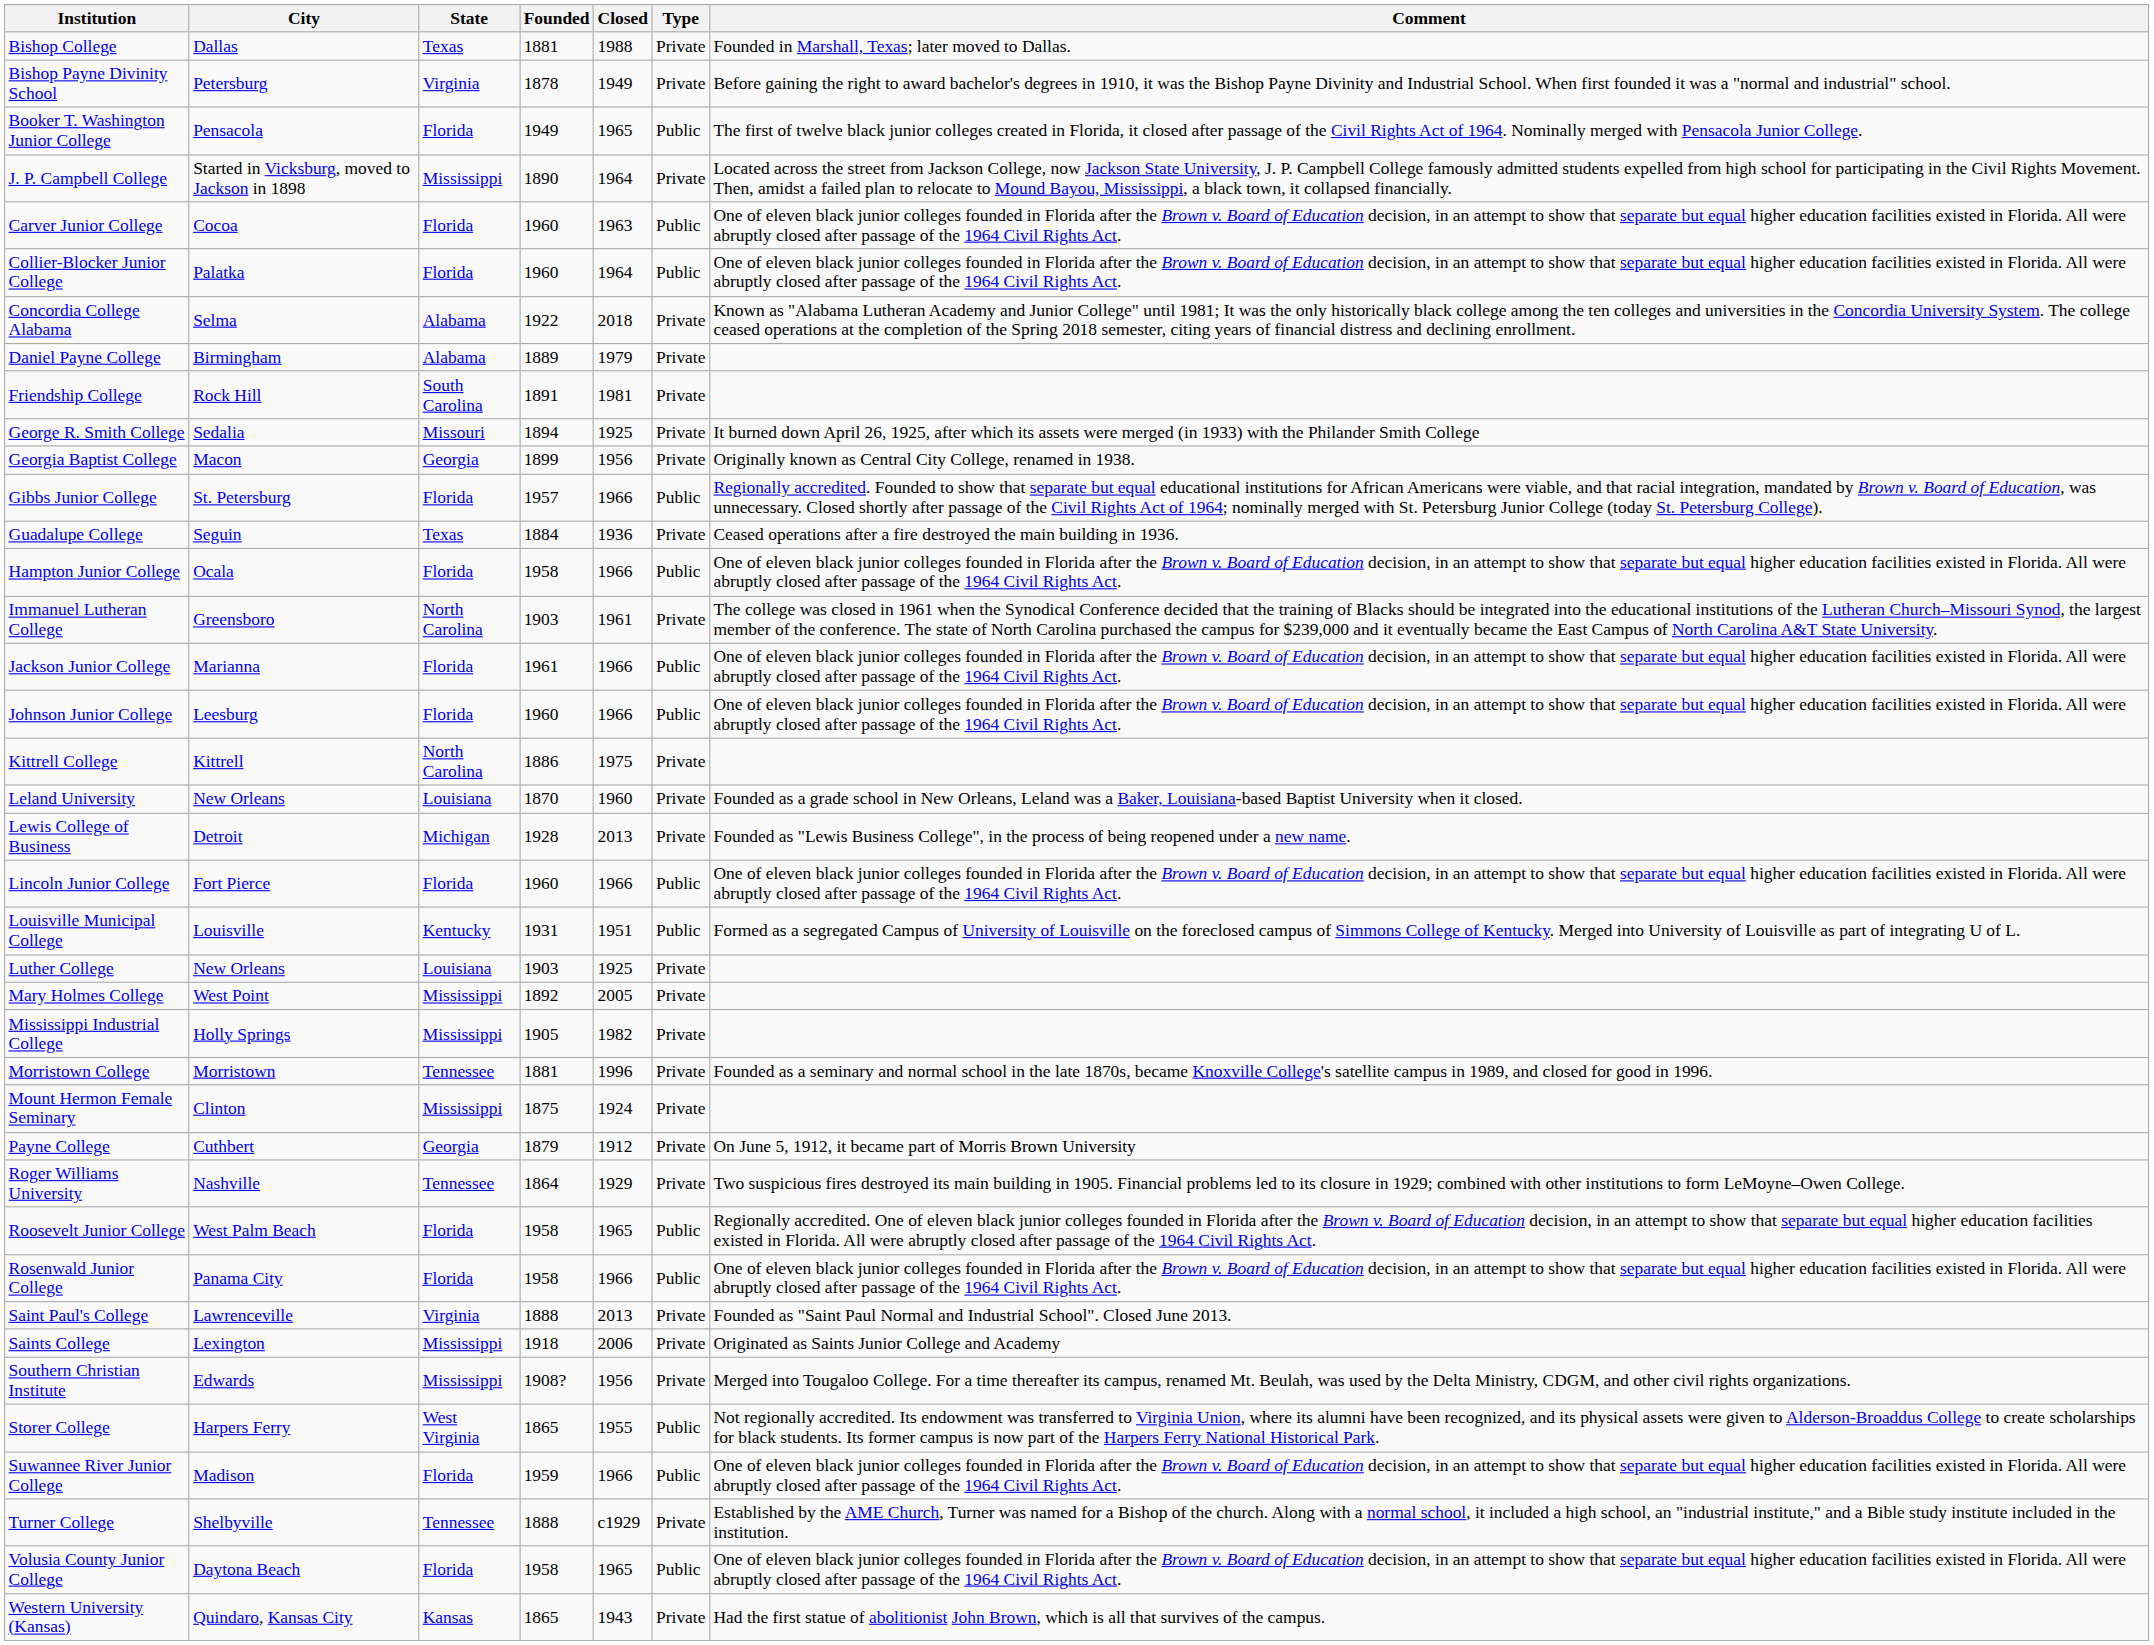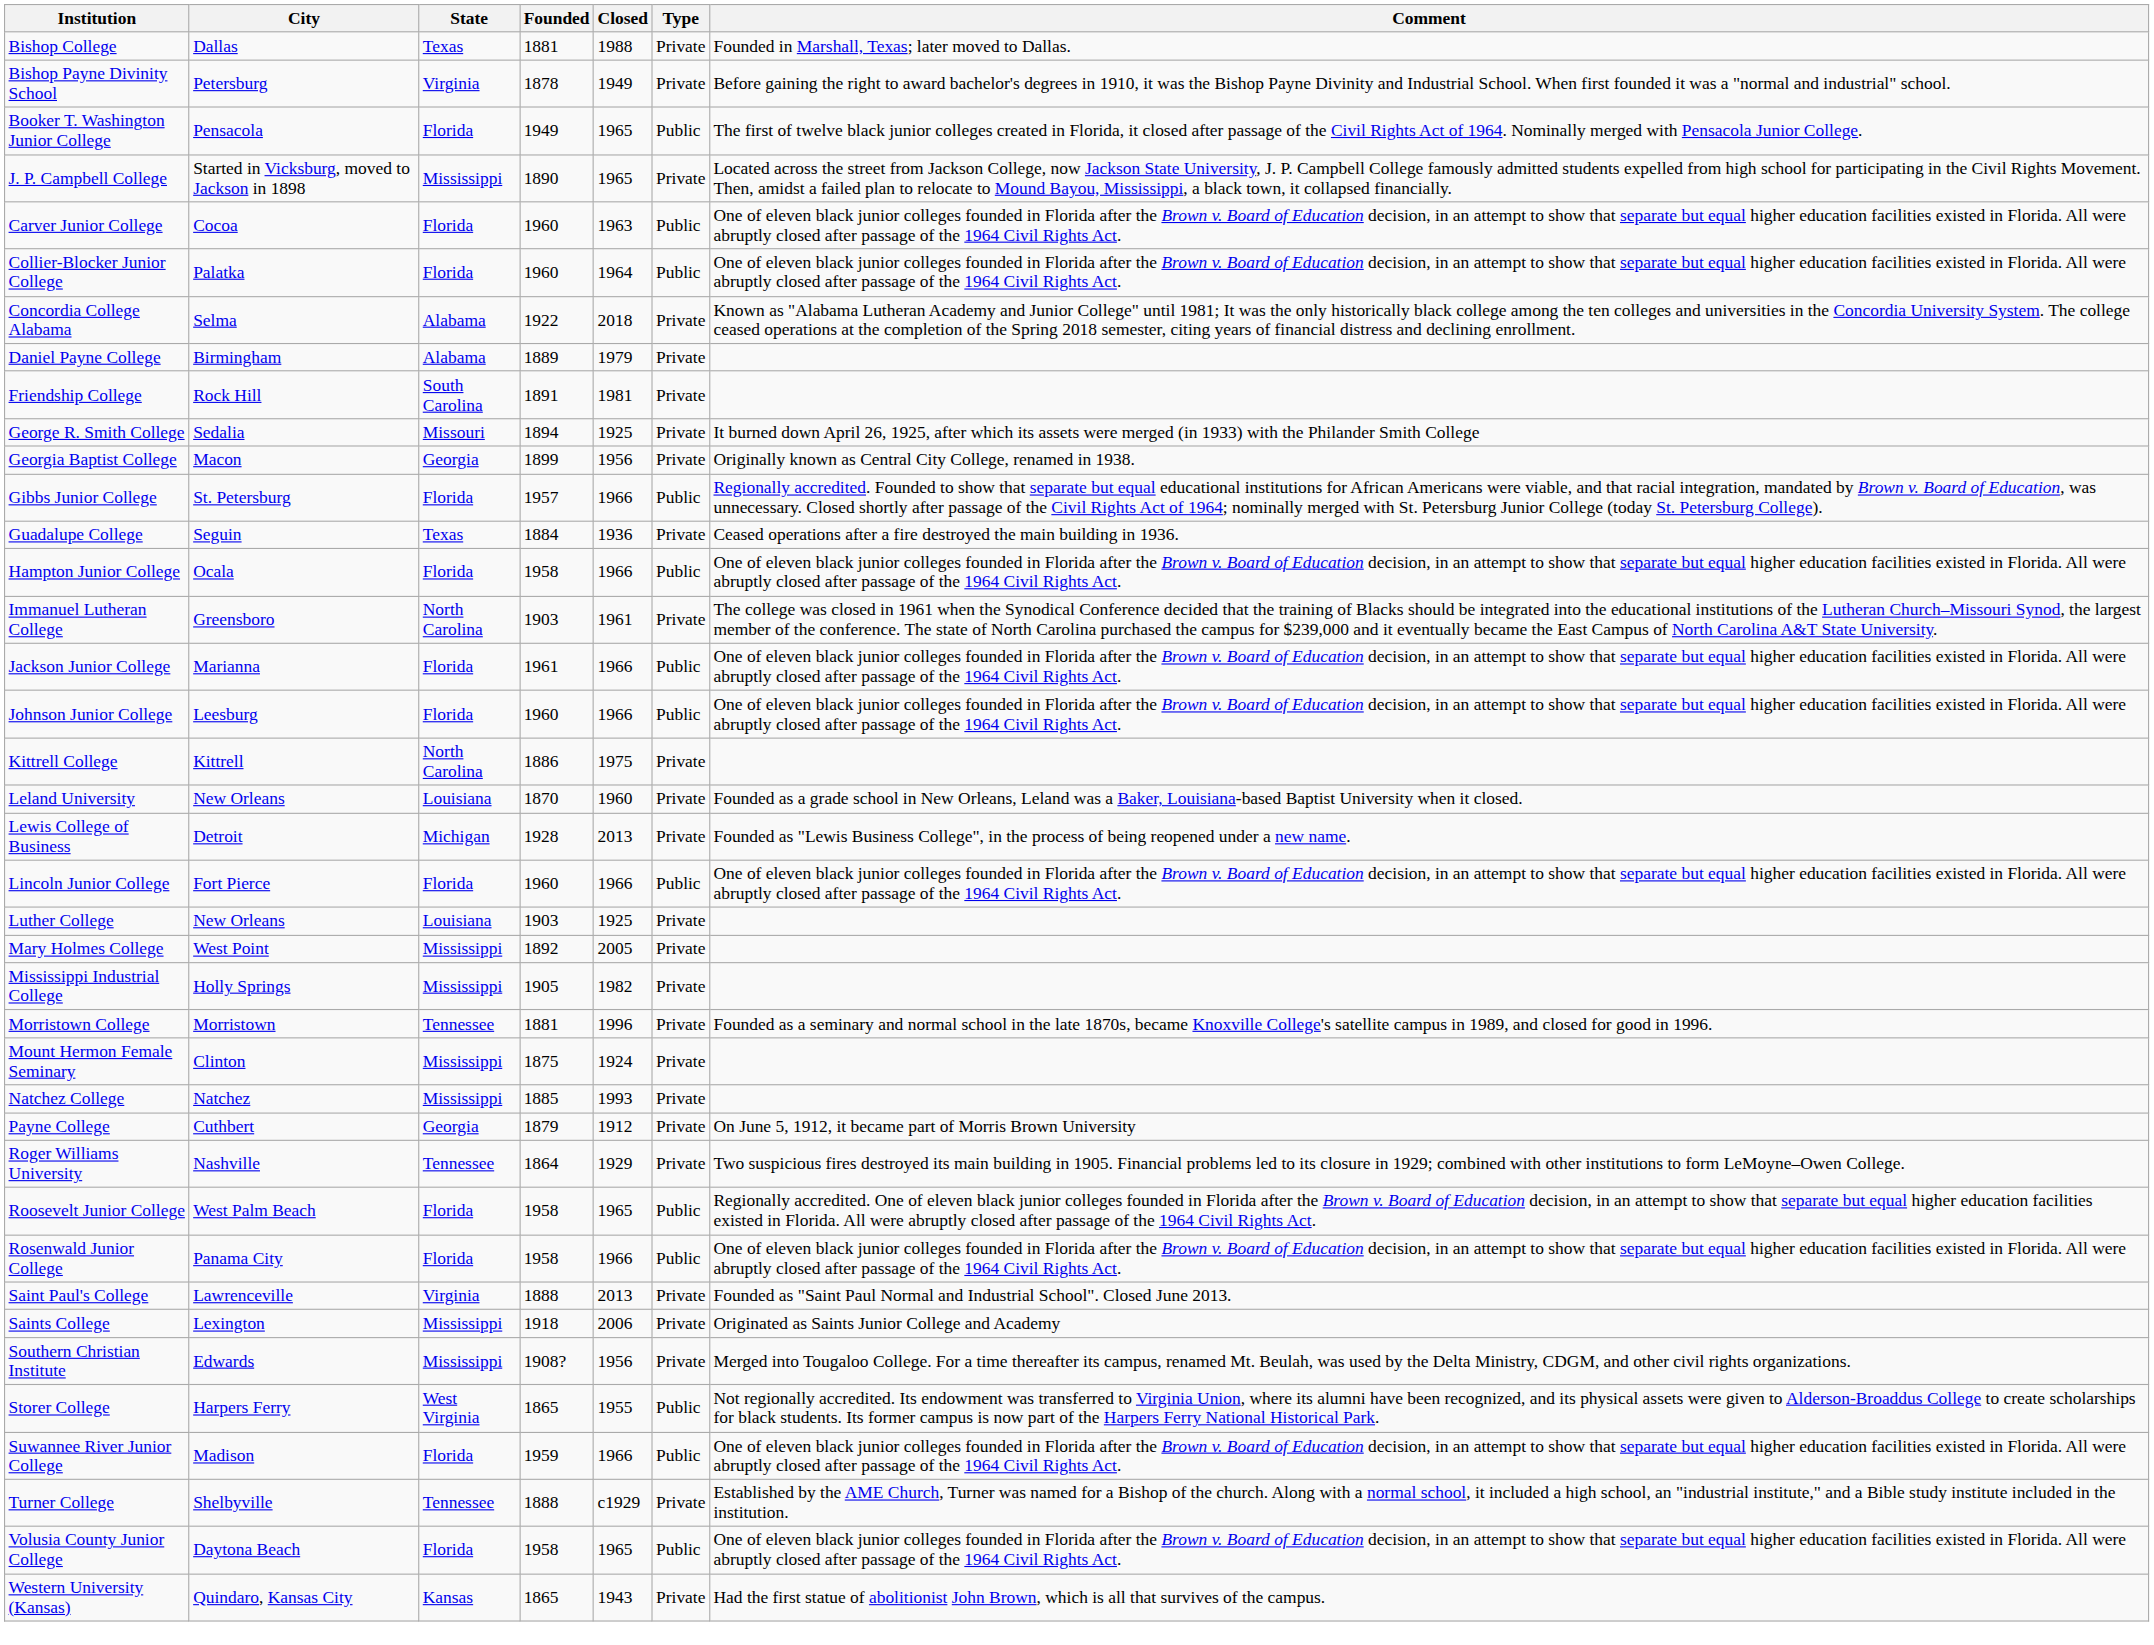J. P. Campbell College | Closed: 1964 -> 1965
- row: Louisville Municipal College | Louisville | Kentucky | 1931 | 1951 | Public | Formed as a segregated Campus of University of Louisville on the foreclosed campus of Simmons College of Kentucky. Merged into University of Louisville as part of integrating U of L.
+ row: Natchez College | Natchez | Mississippi | 1885 | 1993 | Private
